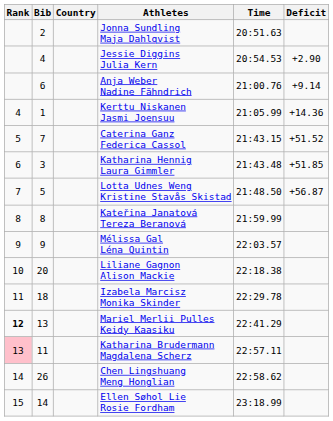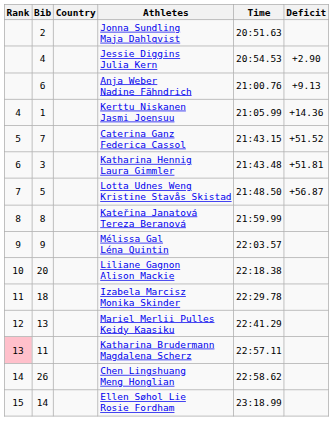Anja Weber Nadine Fähndrich | Deficit: +9.14 -> +9.13
Katharina Hennig Laura Gimmler | Deficit: +51.85 -> +51.81
Mariel Merlii Pulles Keidy Kaasiku | Rank: bold -> normal
